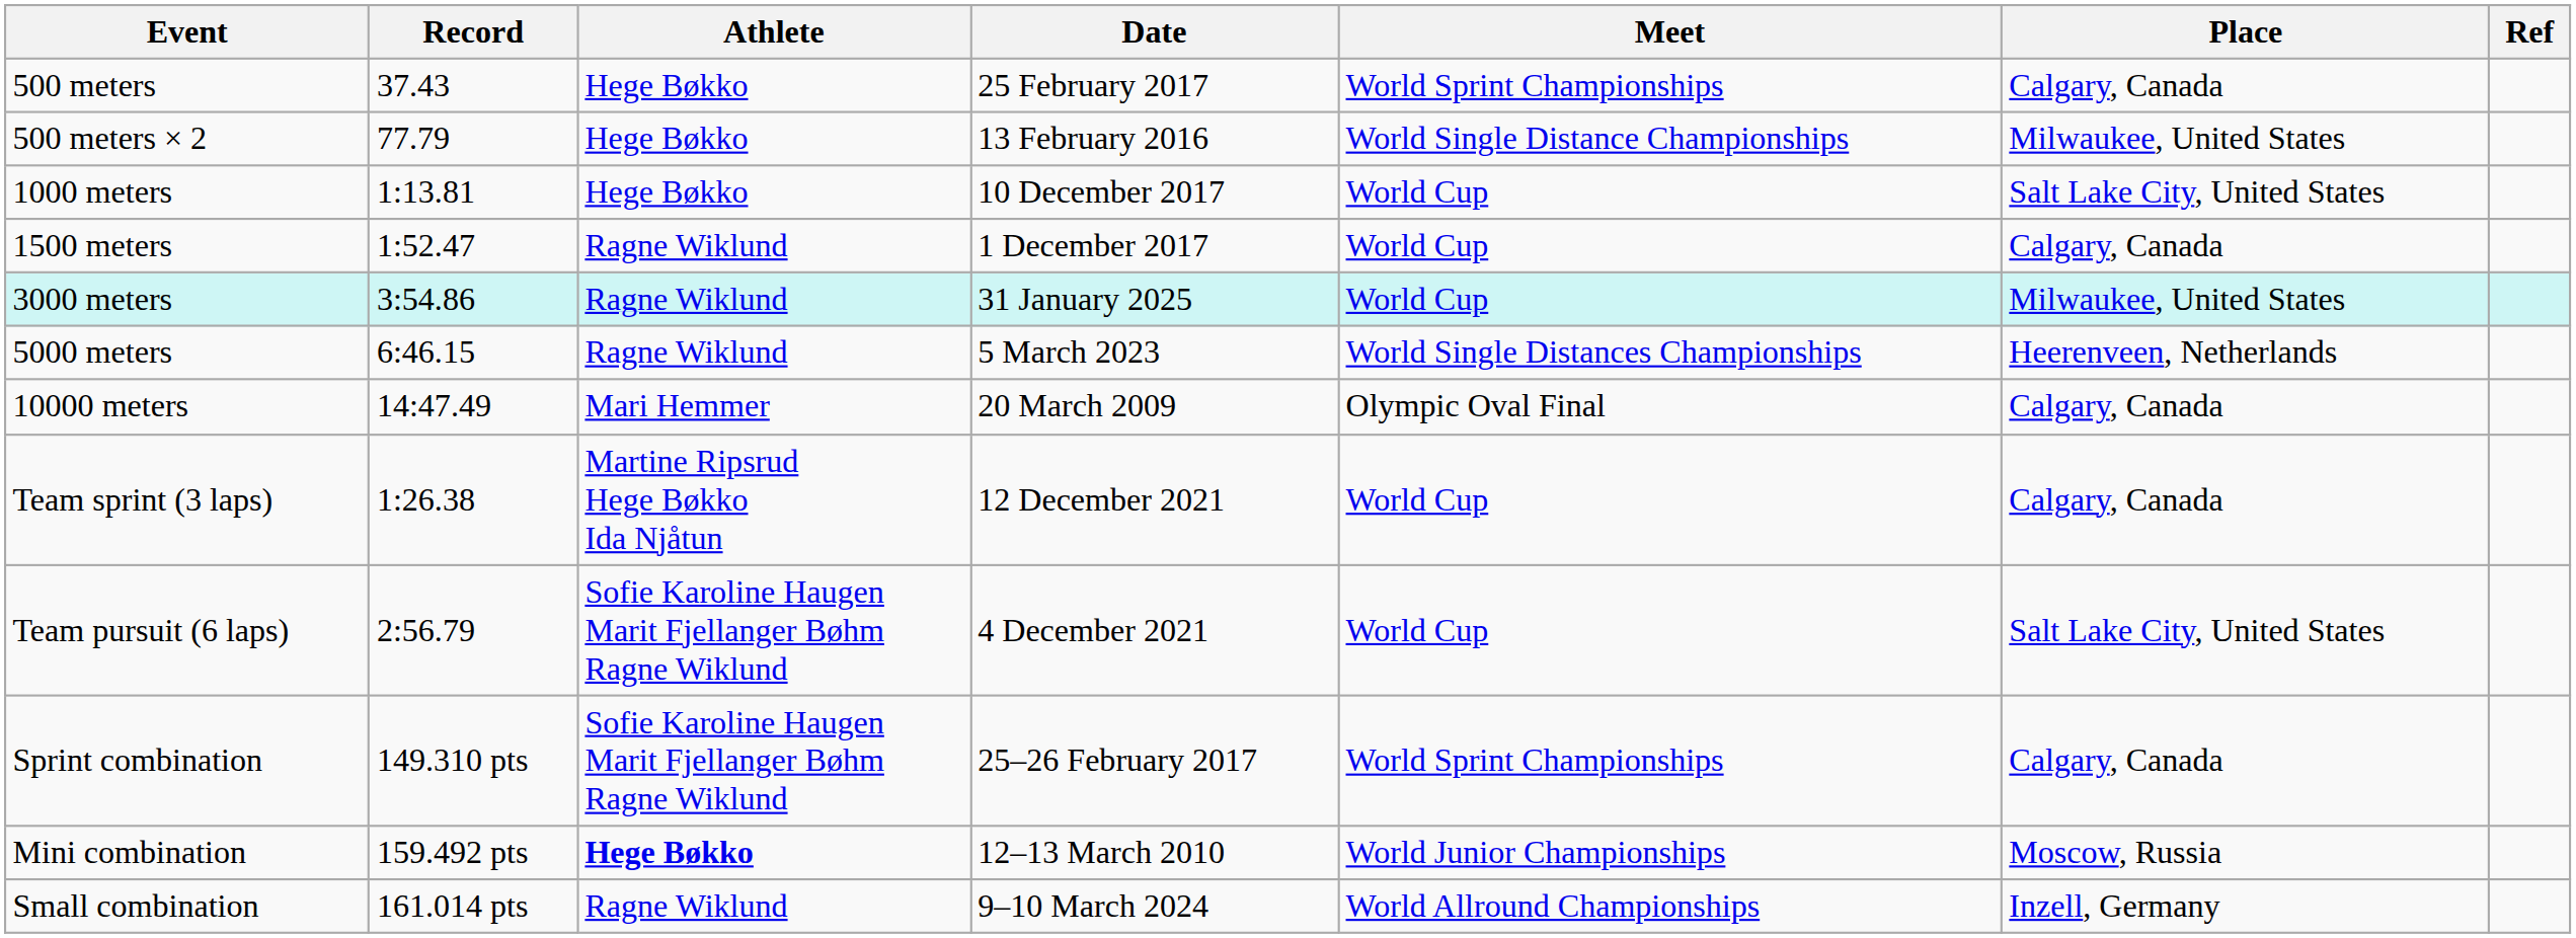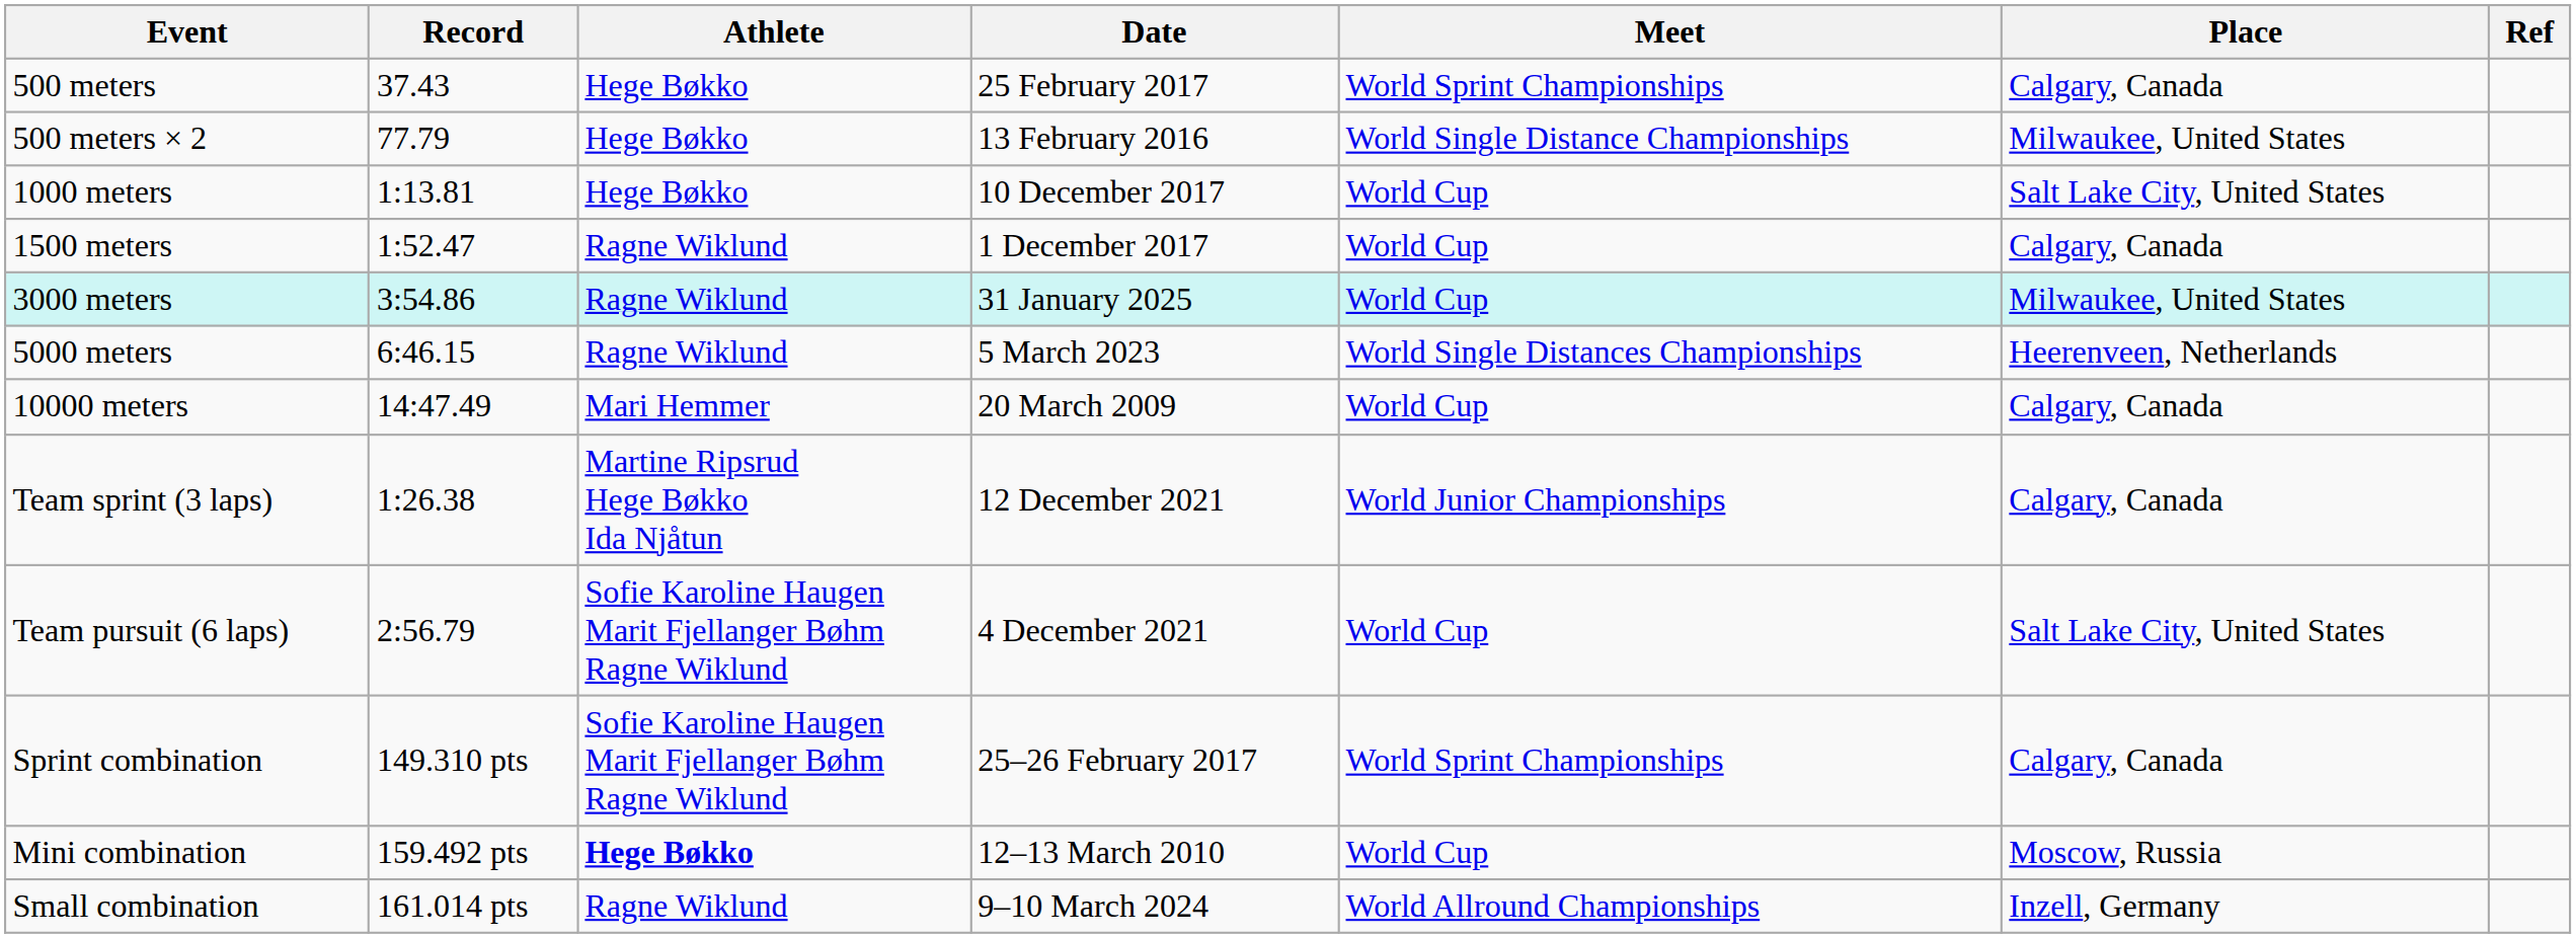10000 meters | Meet: Olympic Oval Final -> World Cup
Team sprint (3 laps) | Meet: World Cup -> World Junior Championships
Mini combination | Meet: World Junior Championships -> World Cup
